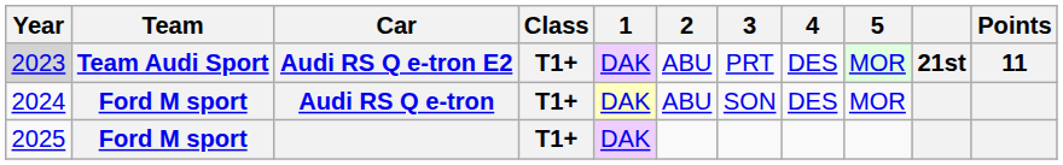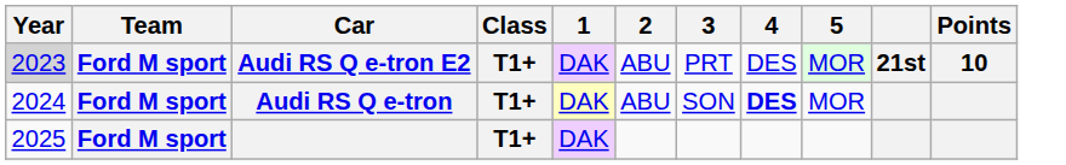Audi RS Q e-tron E2 | Team: Team Audi Sport -> Ford M sport
Audi RS Q e-tron E2 | Points: 11 -> 10
Audi RS Q e-tron | 4: normal -> bold
